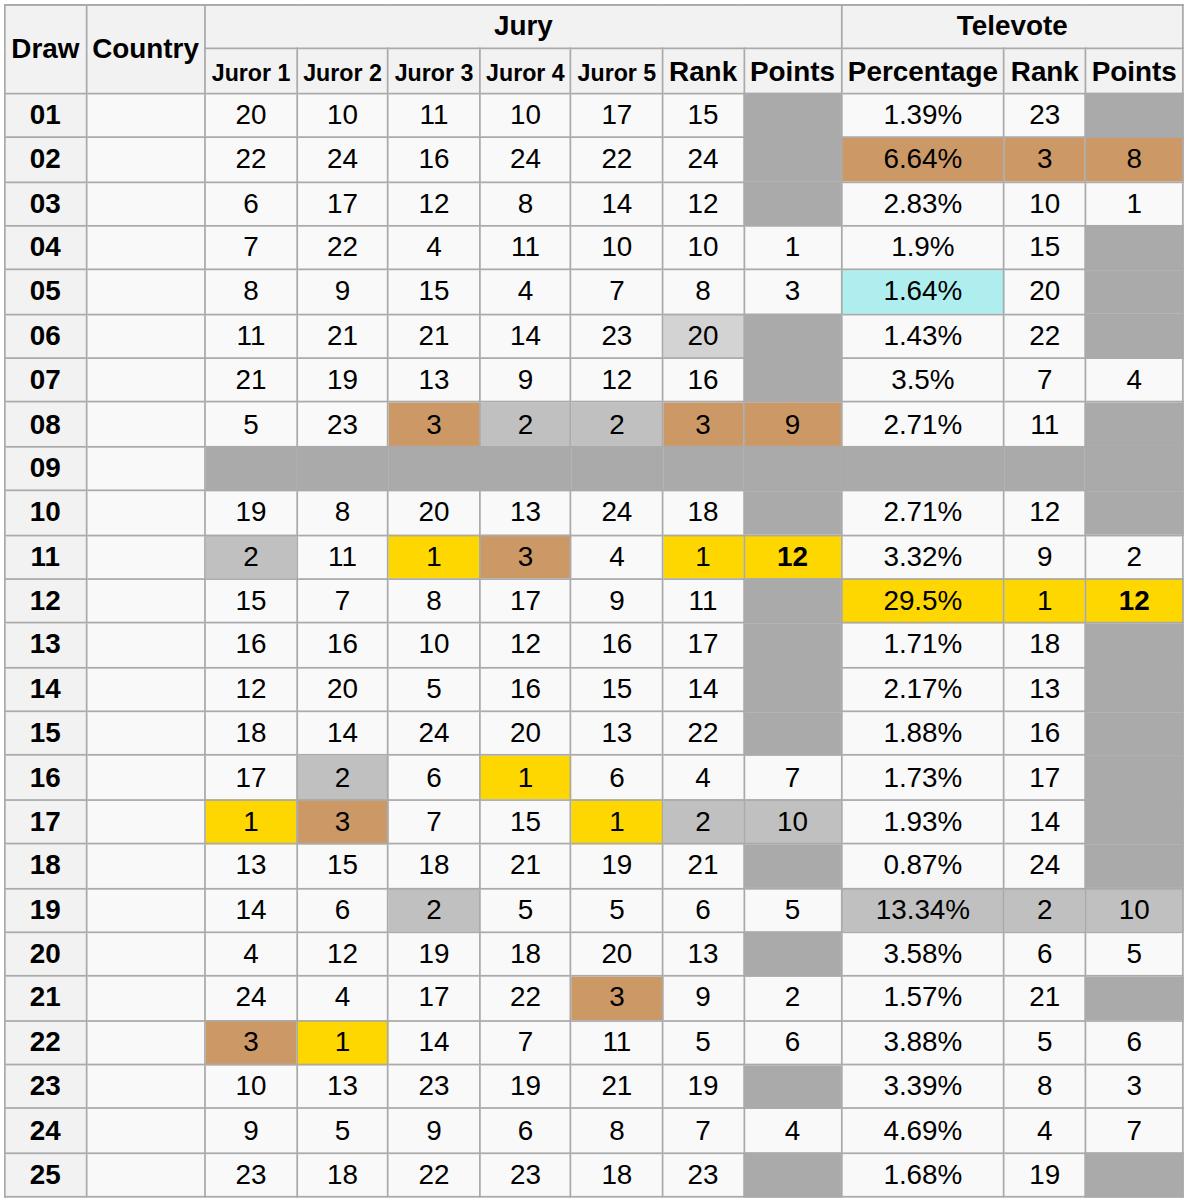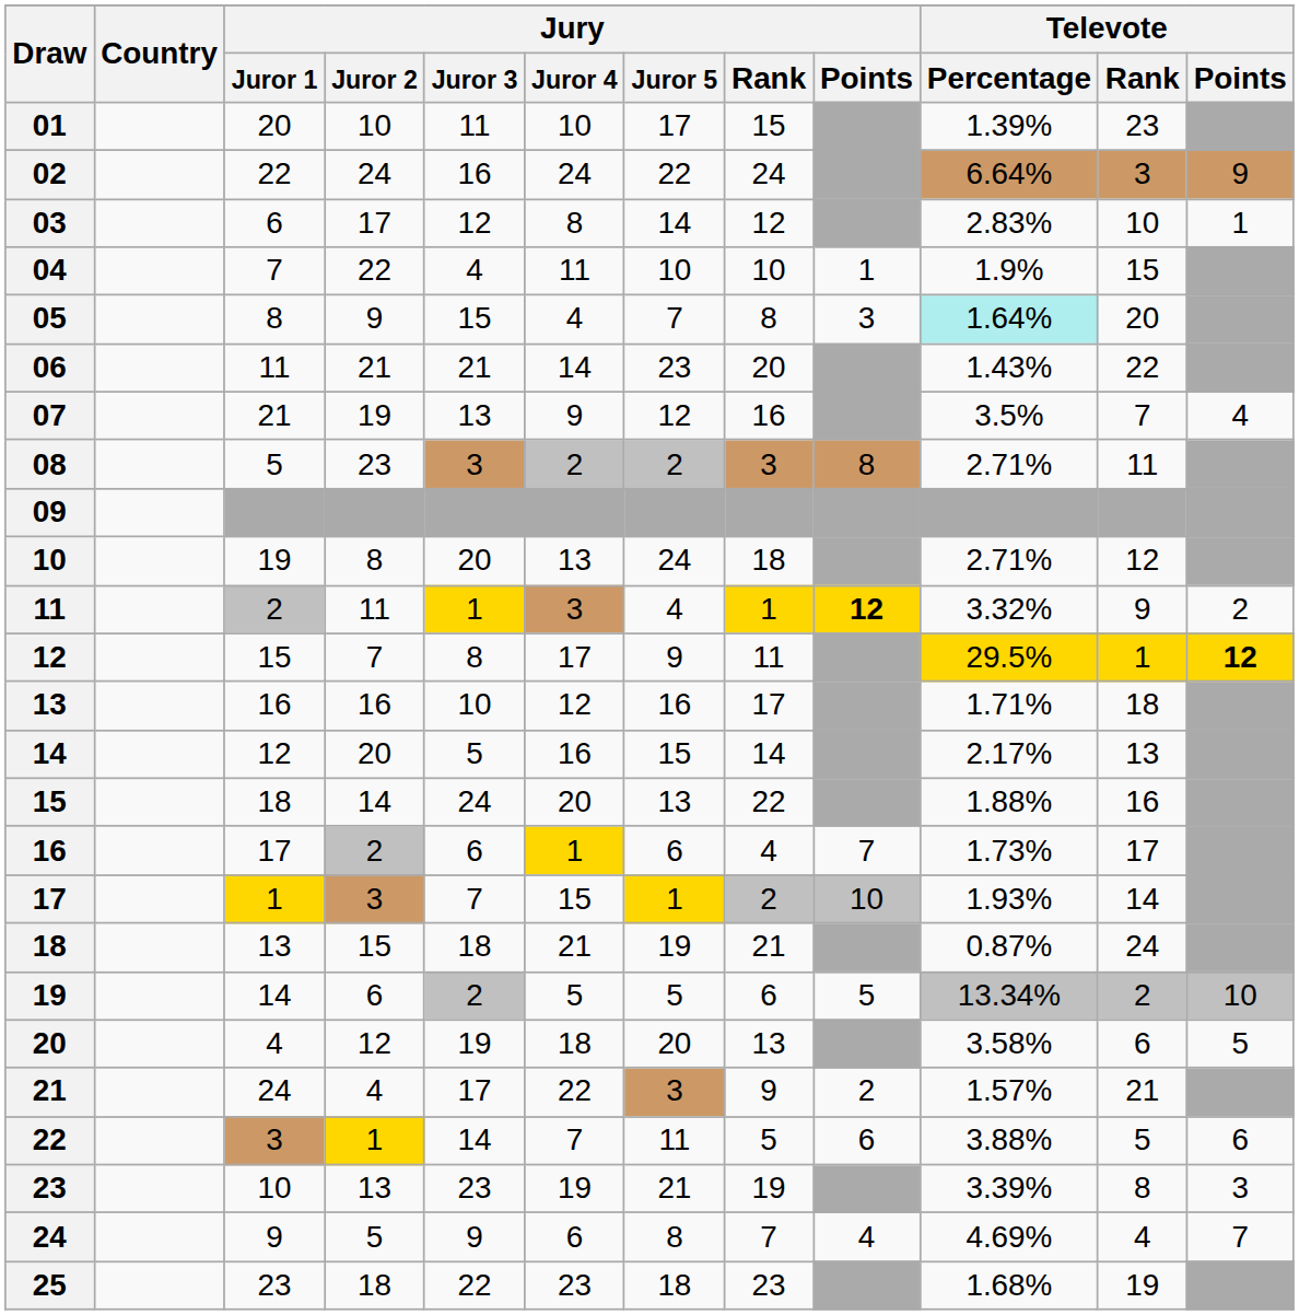02 | Televote / Points: 8 -> 9
06 | Jury / Rank: lightgrey background -> no background
08 | Jury / Points: 9 -> 8
